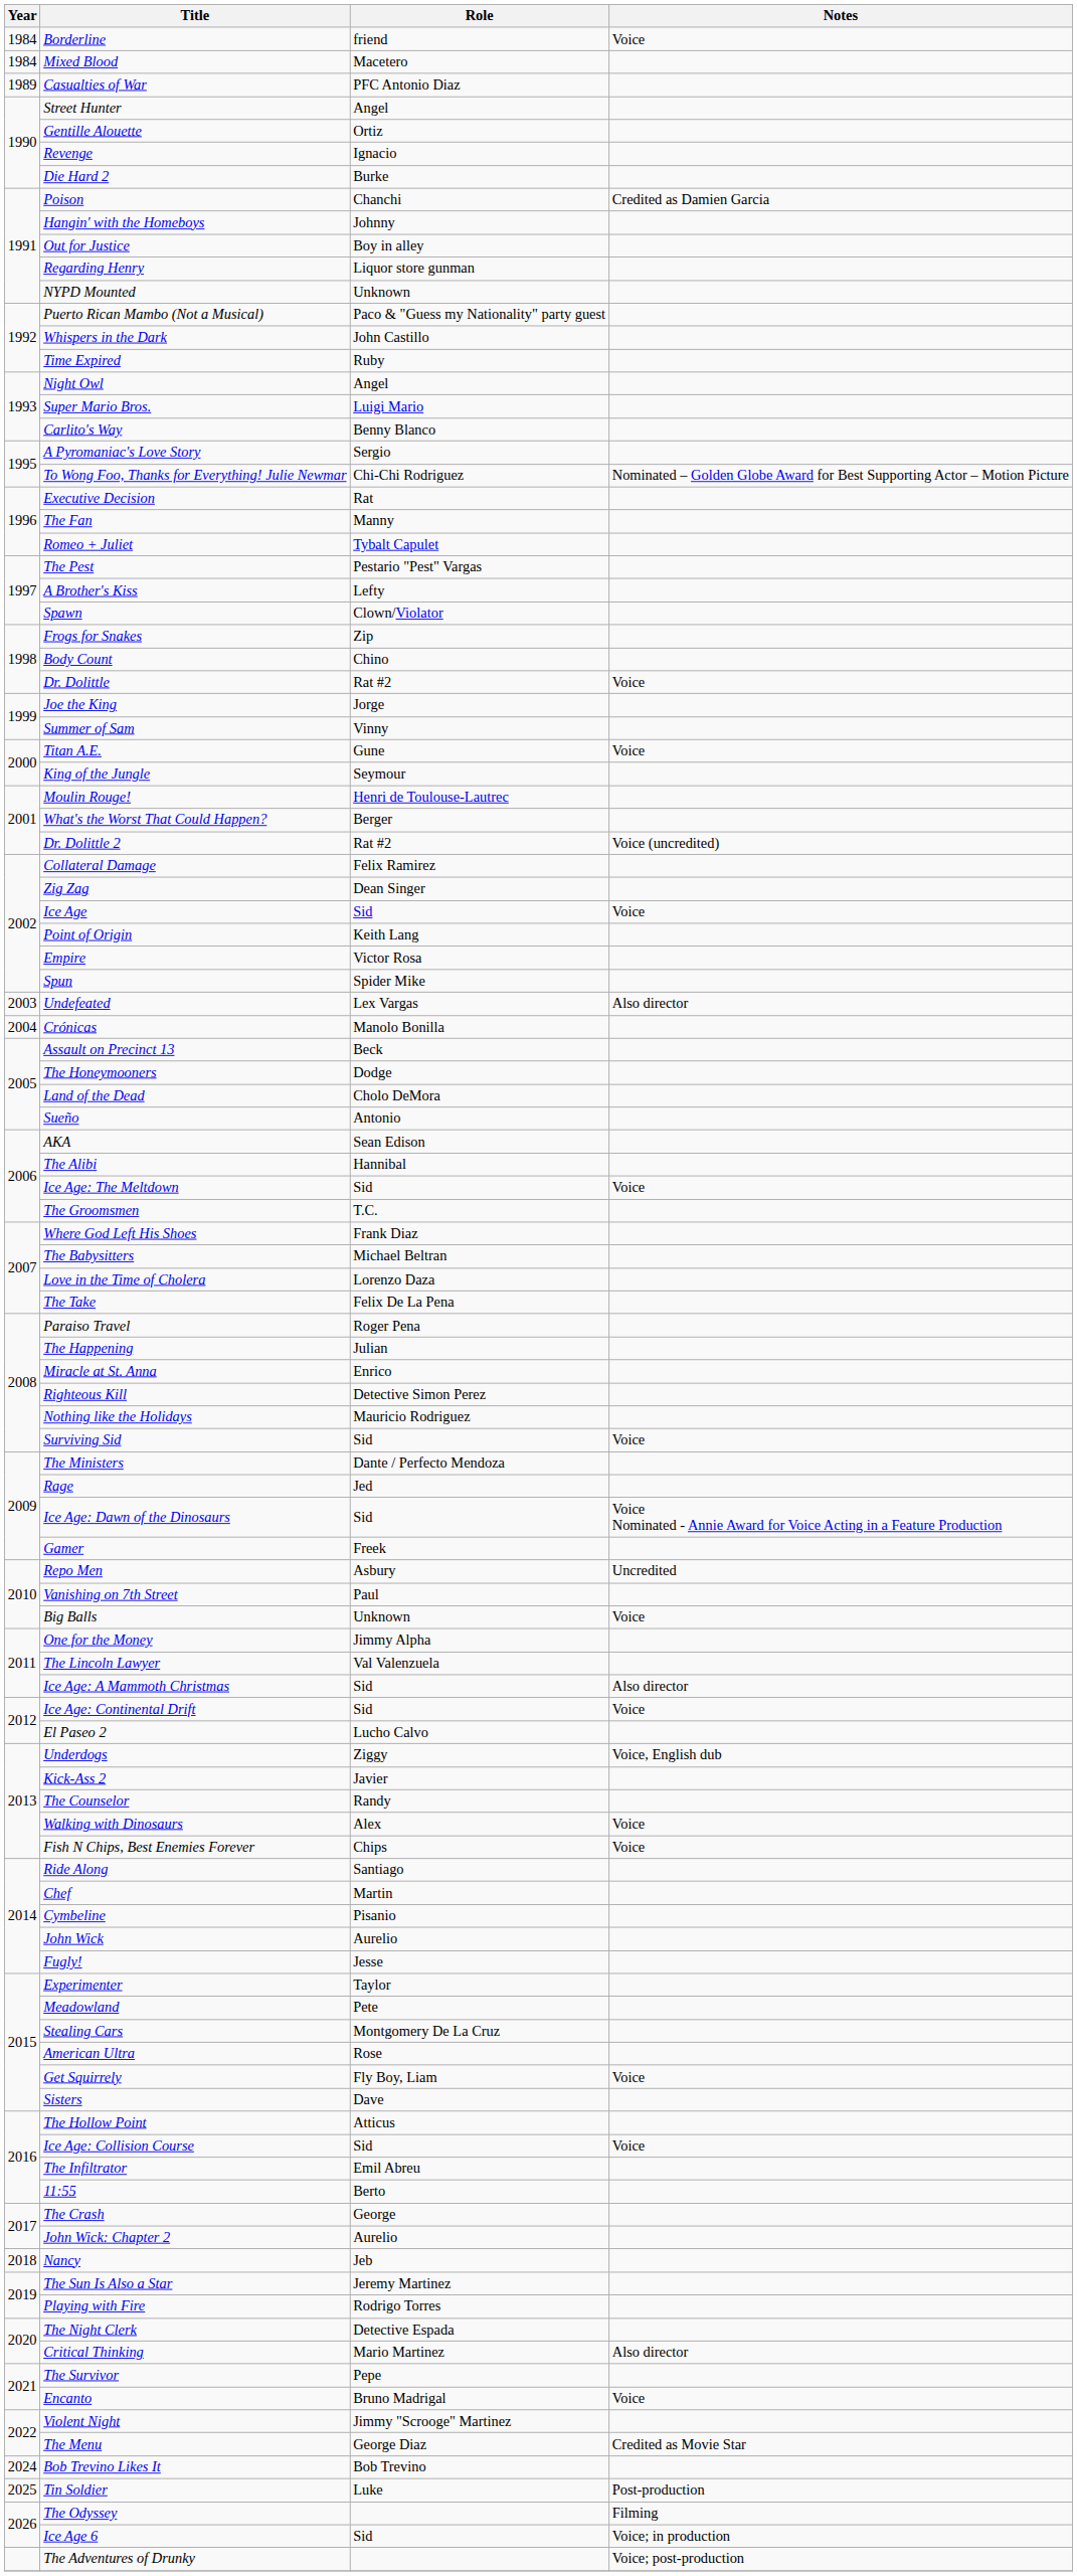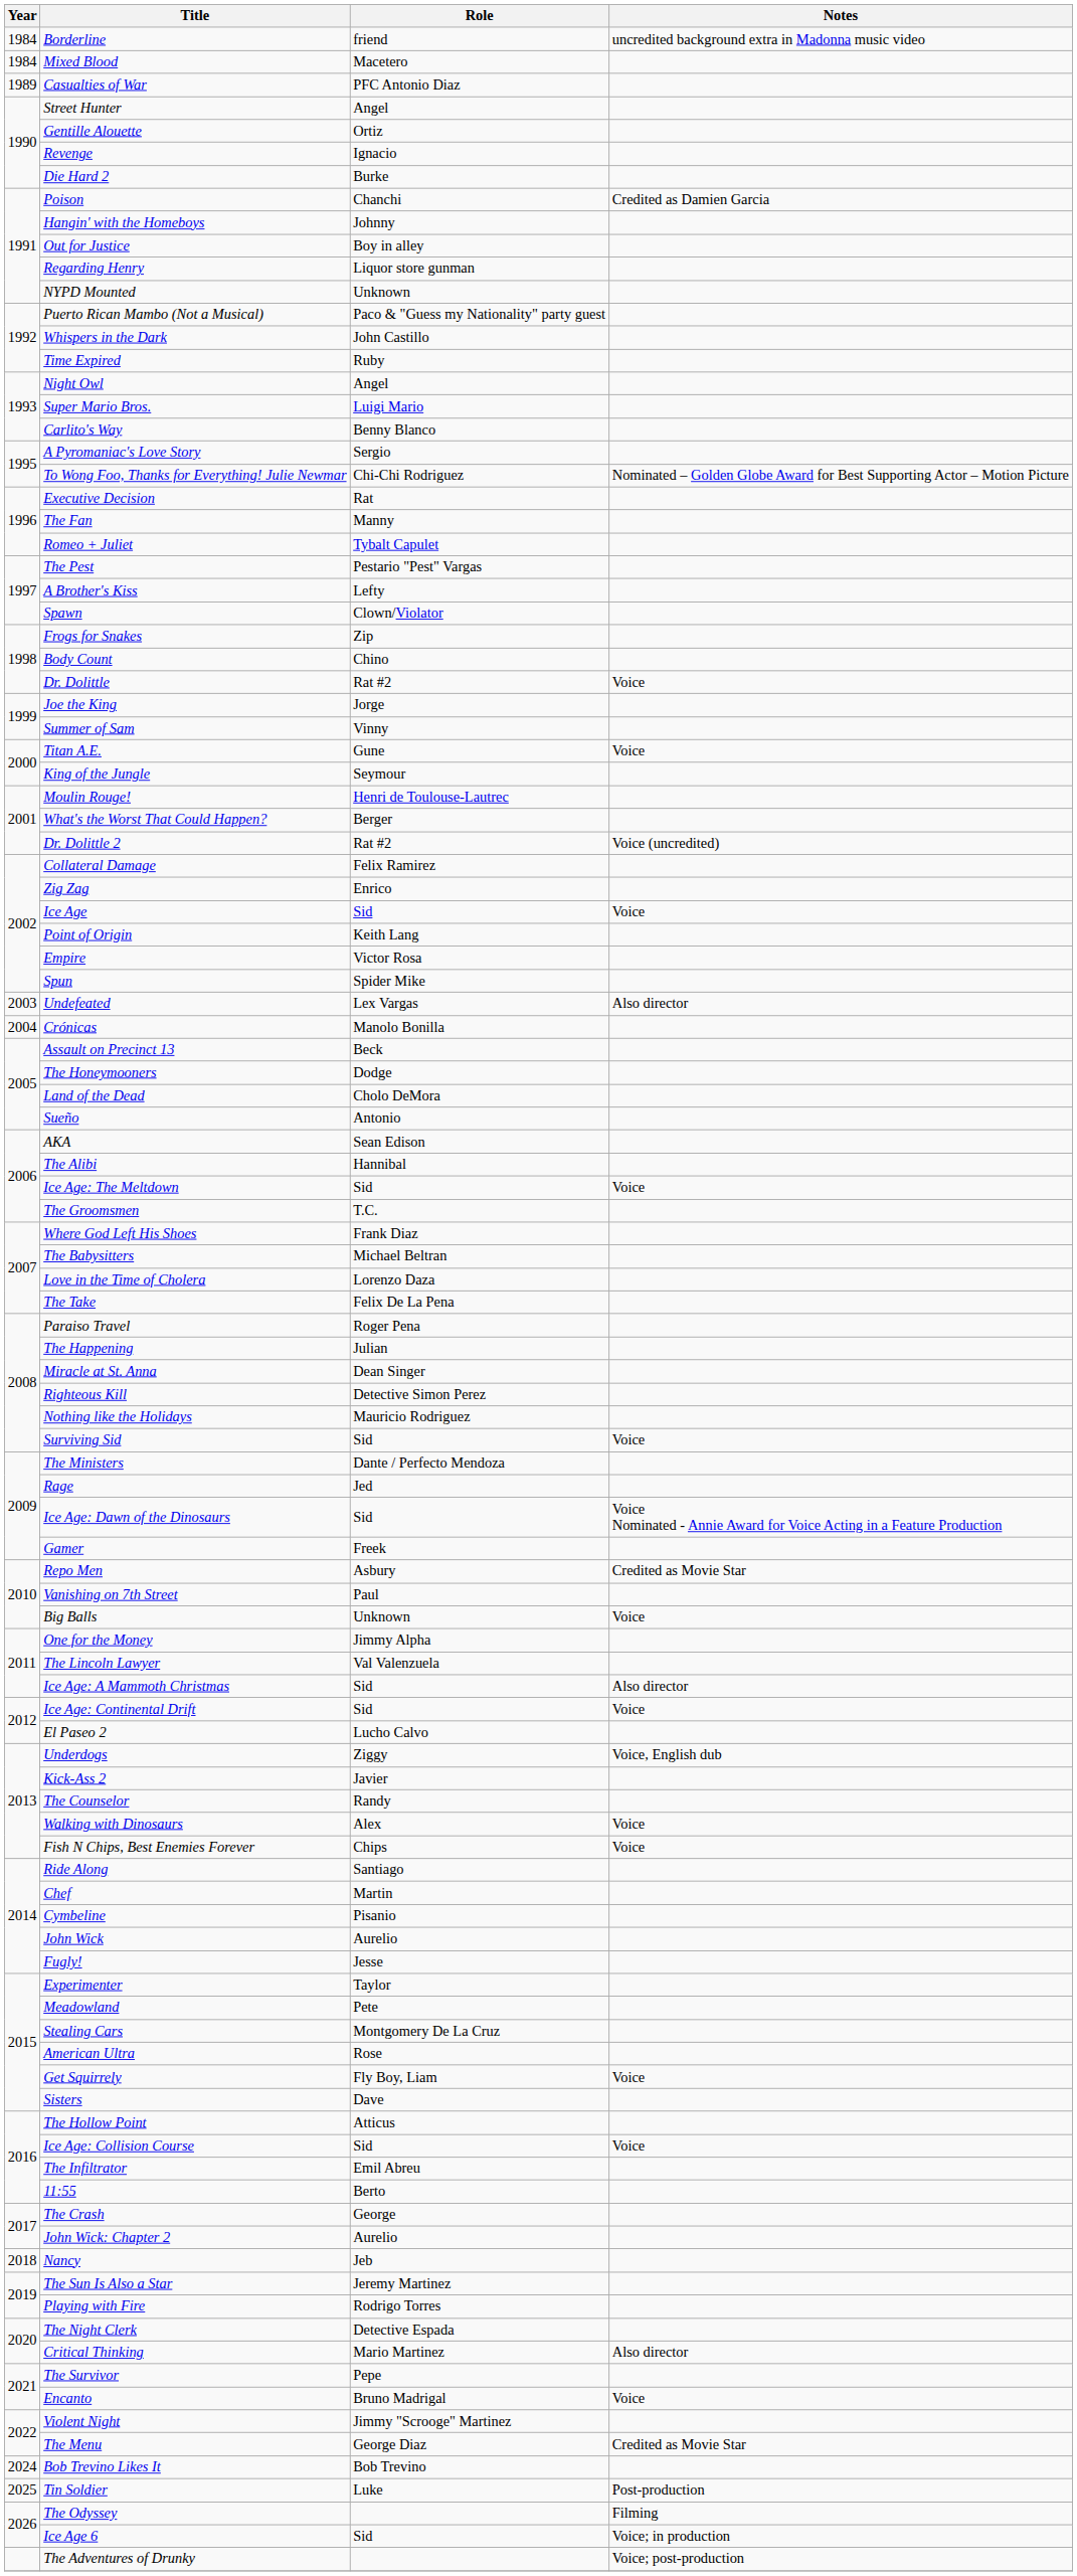Borderline | Notes: Voice -> uncredited background extra in Madonna music video
Zig Zag | Role: Dean Singer -> Enrico
Miracle at St. Anna | Role: Enrico -> Dean Singer
Repo Men | Notes: Uncredited -> Credited as Movie Star
